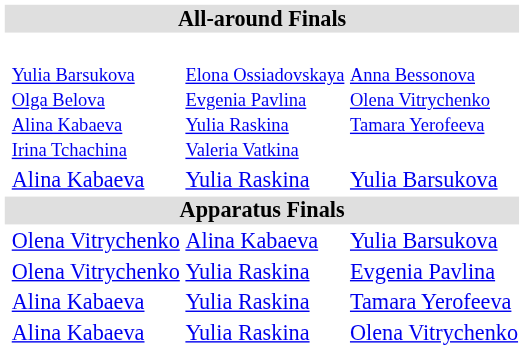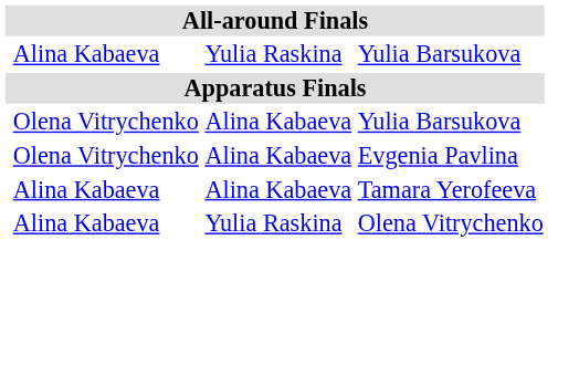- row: Yulia Barsukova Olga Belova Alina Kabaeva Irina Tchachina | Elona Ossiadovskaya Evgenia Pavlina Yulia Raskina Valeria Vatkina | Anna Bessonova Olena Vitrychenko Tamara Yerofeeva
Evgenia Pavlina | column 3: Yulia Raskina -> Alina Kabaeva
Tamara Yerofeeva | column 3: Yulia Raskina -> Alina Kabaeva
